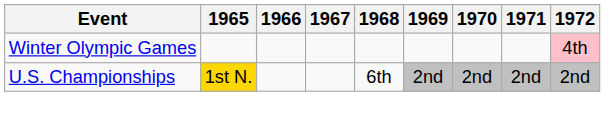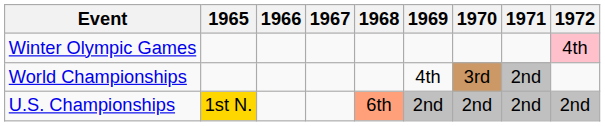+ row: World Championships | 4th | 3rd | 2nd
U.S. Championships | 1968: no background -> lightsalmon background
